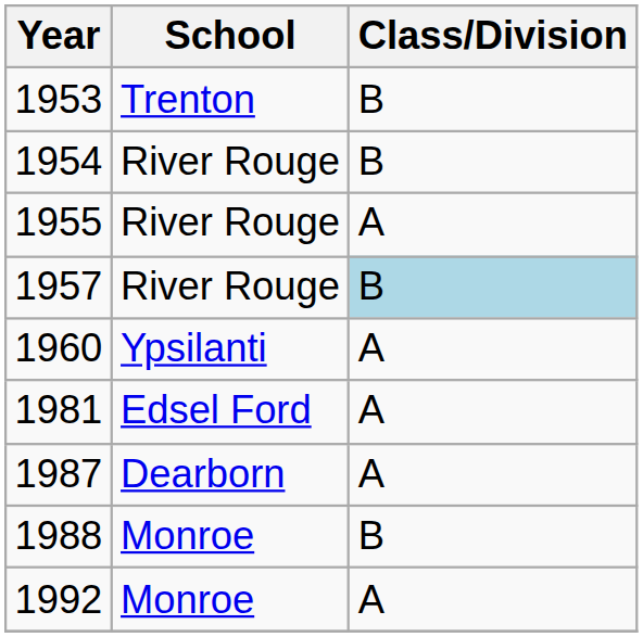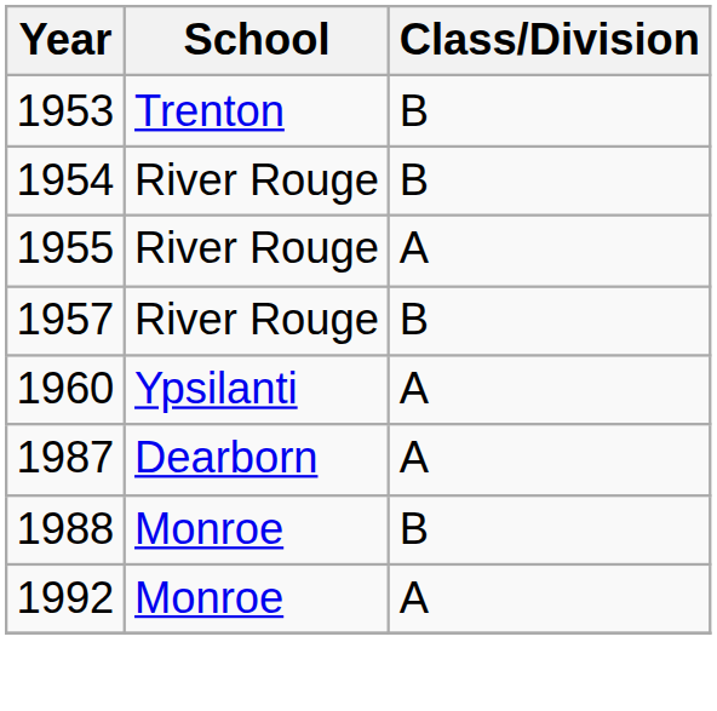1957 | Class/Division: lightblue background -> no background
- row: 1981 | Edsel Ford | A
